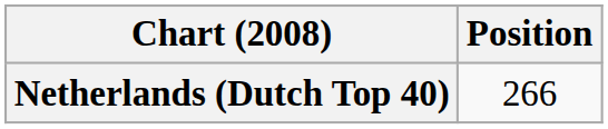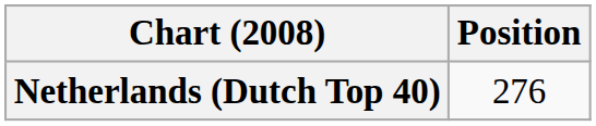Netherlands (Dutch Top 40) | Position: 266 -> 276
